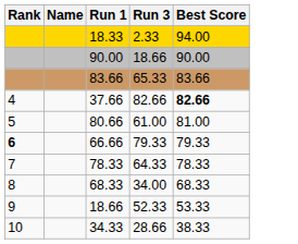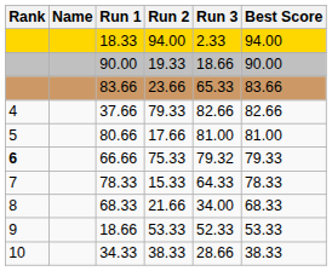+ column: Run 2 | 94.00 | 19.33 | 23.66 | 79.33 | 17.66 | 75.33 | 15.33 | 21.66 | 53.33 | 38.33
37.66 | Best Score: bold -> normal
80.66 | Run 3: 61.00 -> 81.00
66.66 | Run 3: 79.33 -> 79.32
